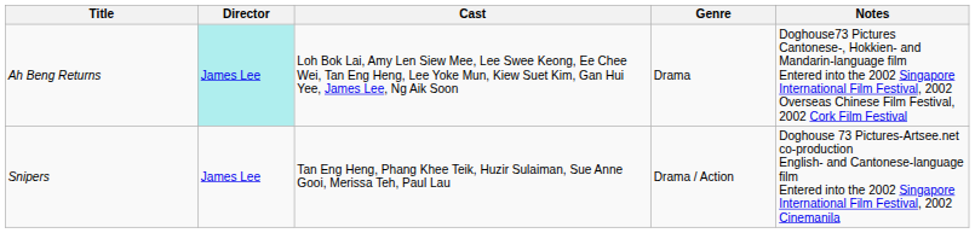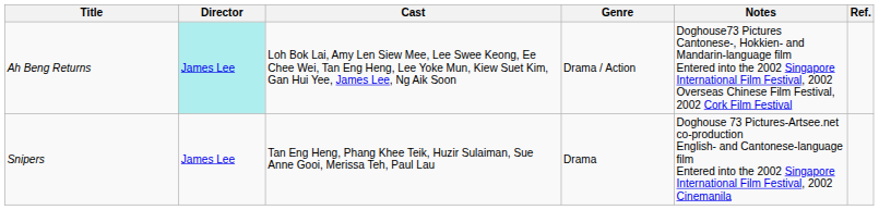+ column: Ref.
Ah Beng Returns | Genre: Drama -> Drama / Action
Snipers | Genre: Drama / Action -> Drama
